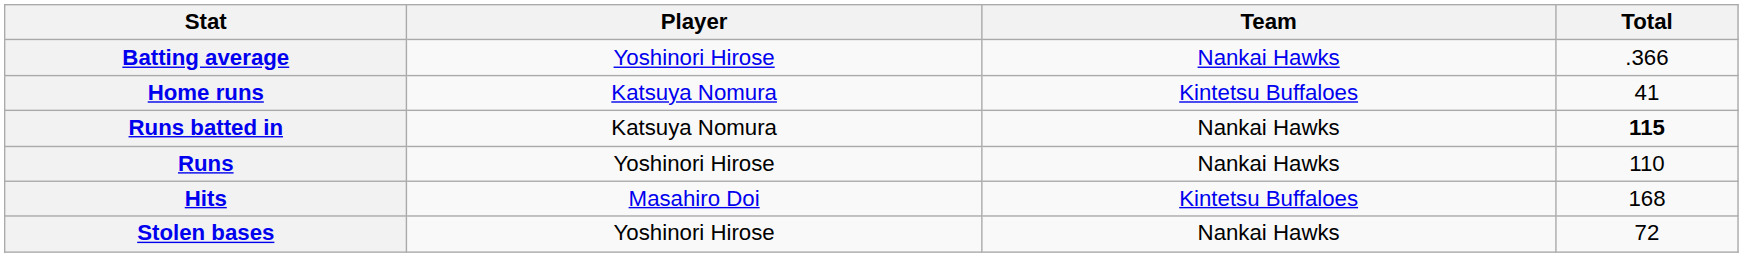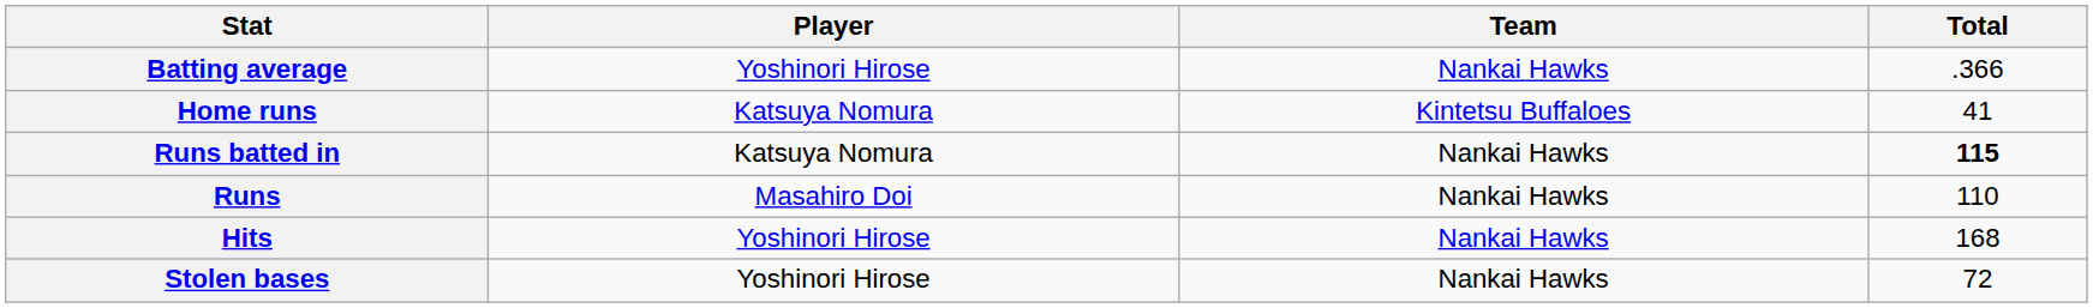Runs | Player: Yoshinori Hirose -> Masahiro Doi
Hits | Player: Masahiro Doi -> Yoshinori Hirose
Hits | Team: Kintetsu Buffaloes -> Nankai Hawks
